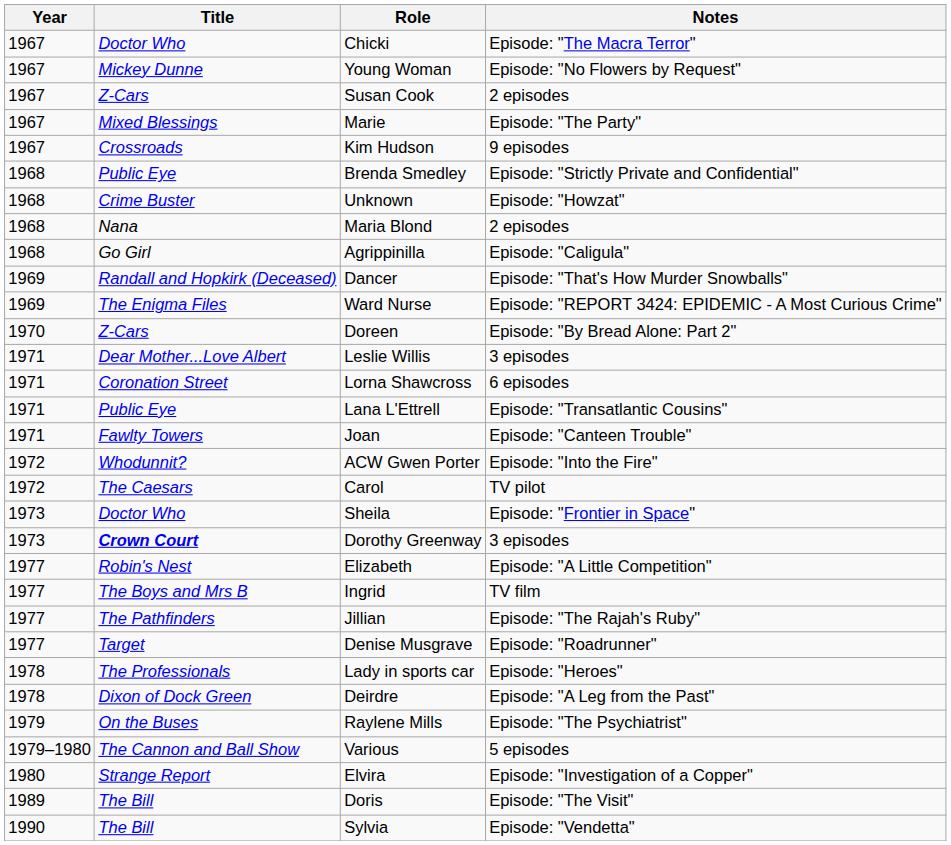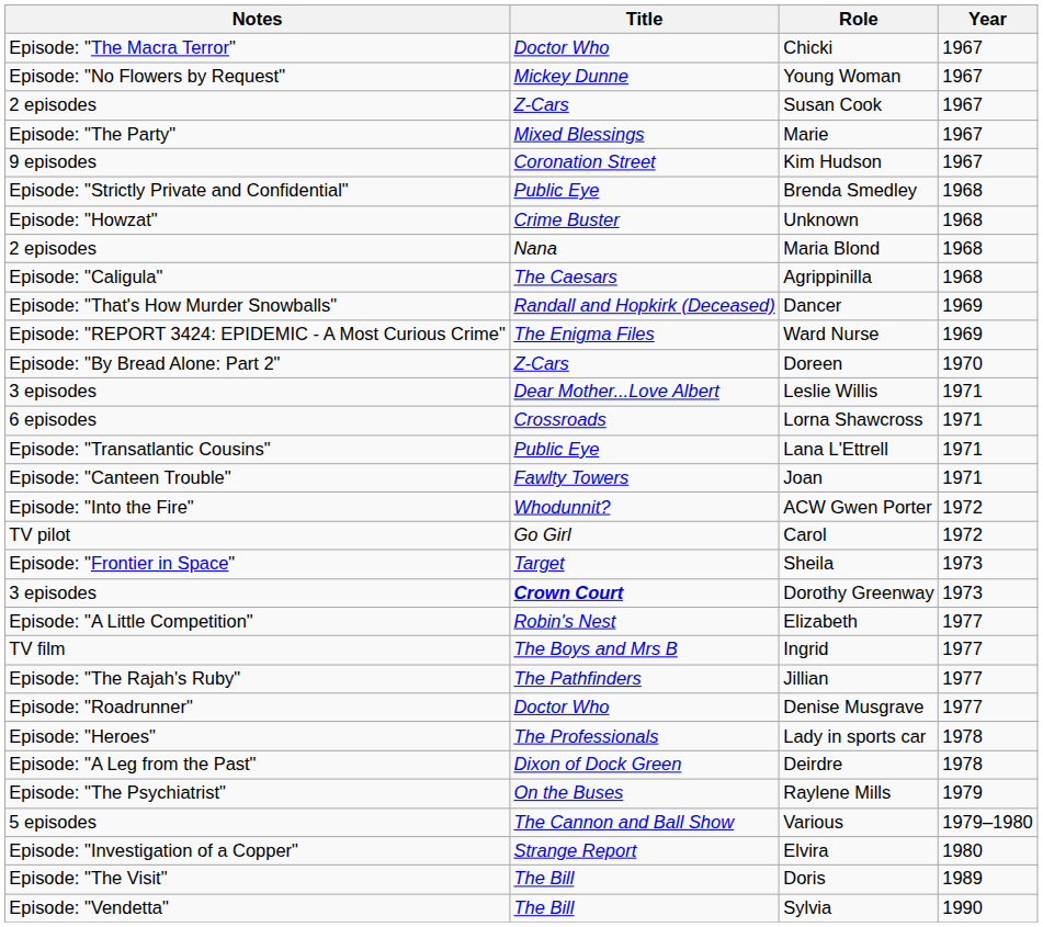columns swapped: Year <-> Notes
Kim Hudson | Title: Crossroads -> Coronation Street
Agrippinilla | Title: Go Girl -> The Caesars
Lorna Shawcross | Title: Coronation Street -> Crossroads
Carol | Title: The Caesars -> Go Girl
Sheila | Title: Doctor Who -> Target
Denise Musgrave | Title: Target -> Doctor Who
